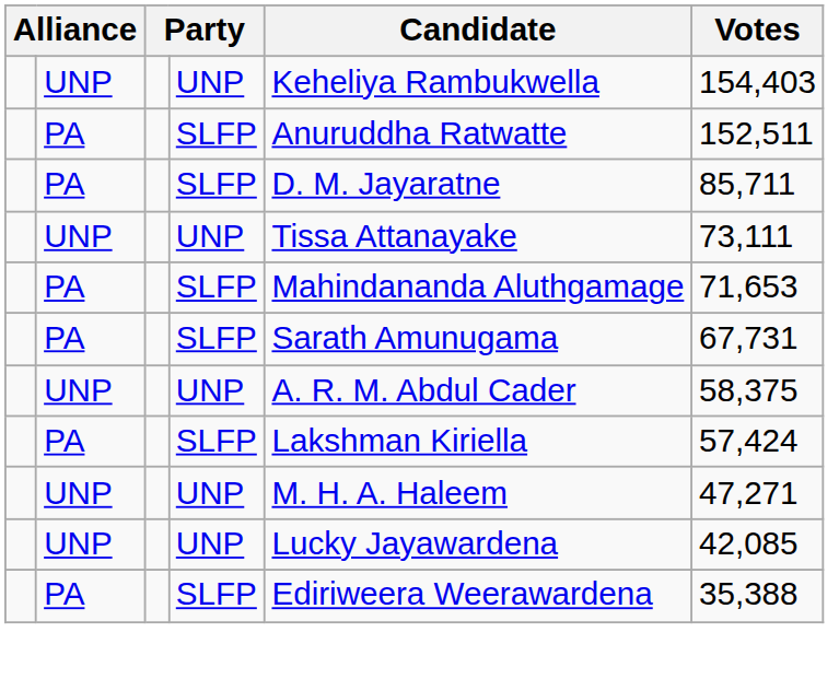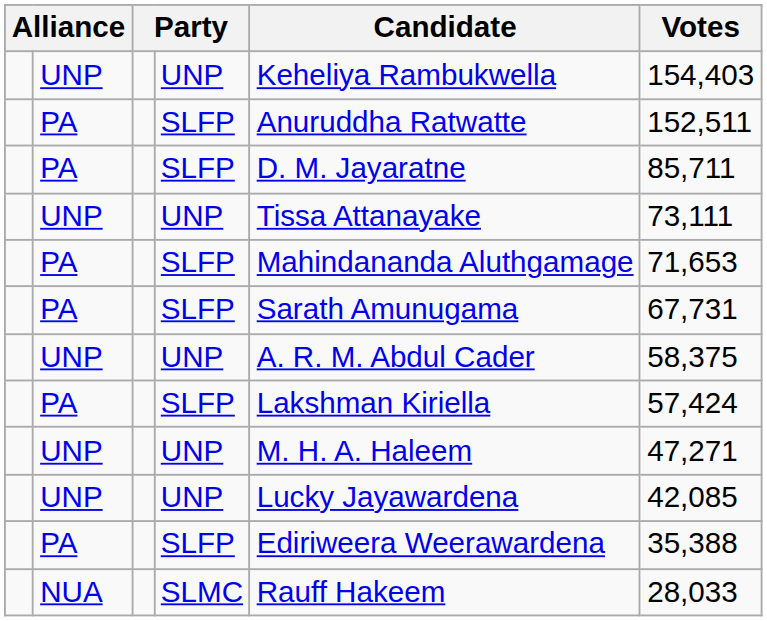+ row: NUA | SLMC | Rauff Hakeem | 28,033
